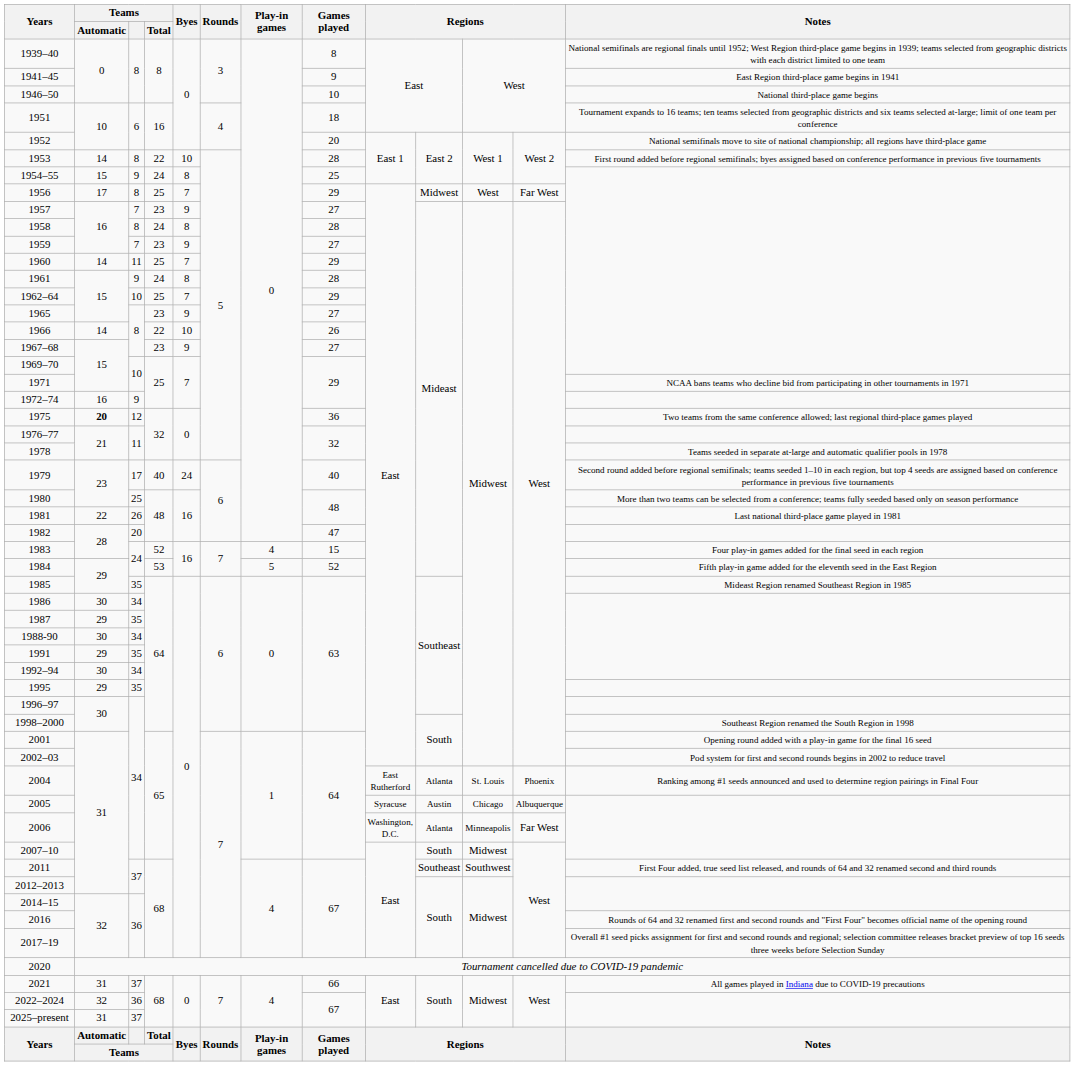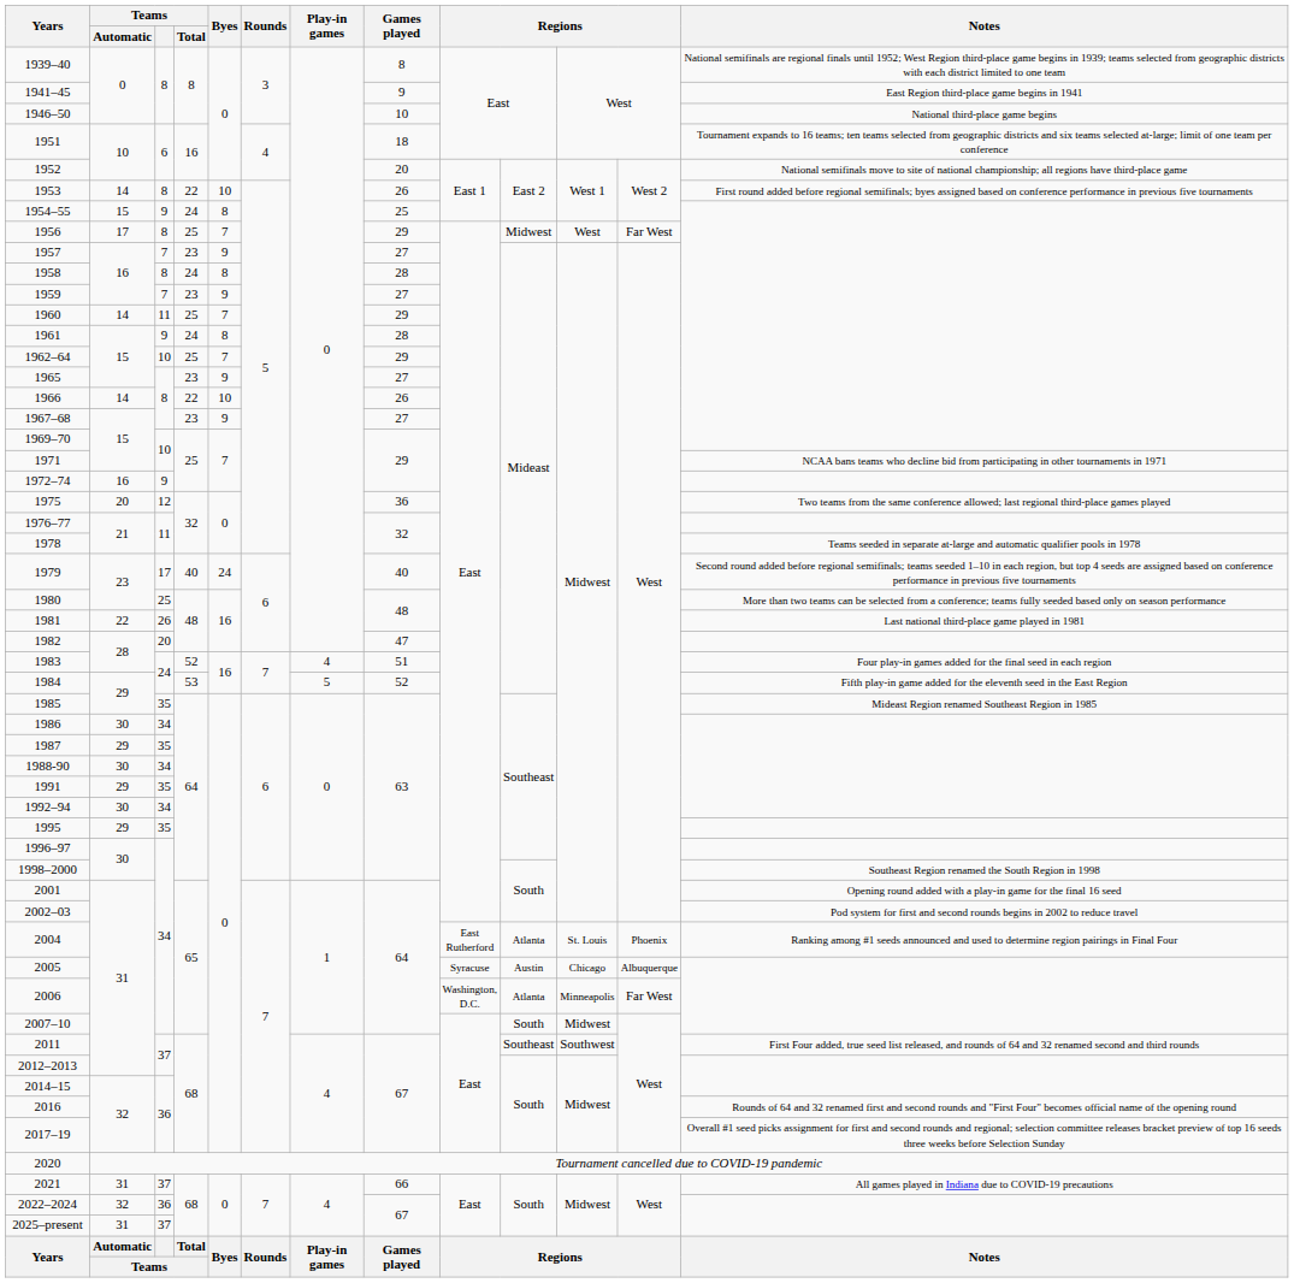1953 | Games played: 28 -> 26
1975 | Teams / Automatic: bold -> normal
1983 | Games played: 15 -> 51
